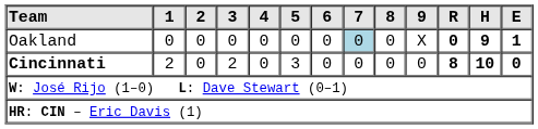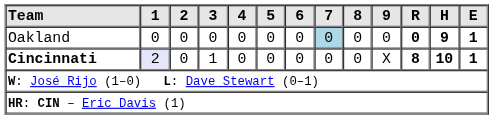Oakland | 9: X -> 0
Cincinnati | 1: no background -> lavender background
Cincinnati | 3: 2 -> 1
Cincinnati | 5: 3 -> 0
Cincinnati | 9: 0 -> X
Cincinnati | E: 0 -> 1
